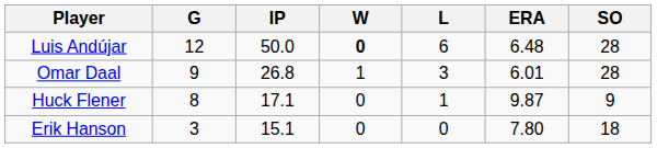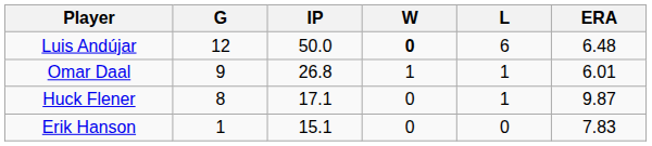- column: SO | 28 | 28 | 9 | 18
Omar Daal | L: 3 -> 1
Erik Hanson | G: 3 -> 1
Erik Hanson | ERA: 7.80 -> 7.83
